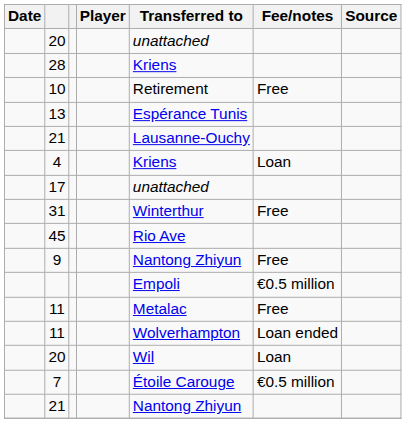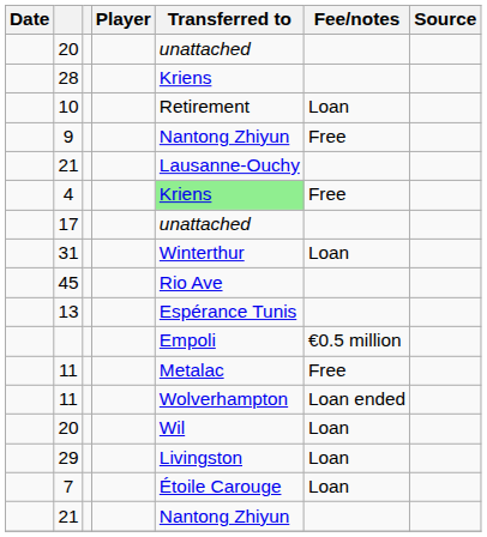10 | Fee/notes: Free -> Loan
rows swapped: 13 <-> 9
4 | Transferred to: no background -> lightgreen background
4 | Fee/notes: Loan -> Free
31 | Fee/notes: Free -> Loan
+ row: 29 | Livingston | Loan
7 | Fee/notes: €0.5 million -> Loan
